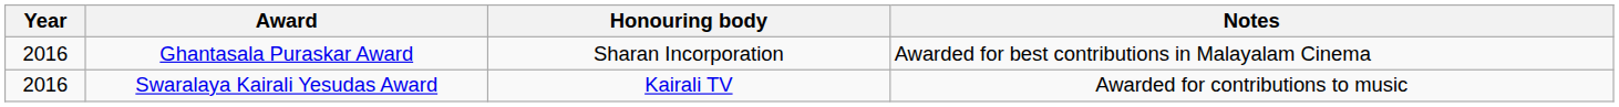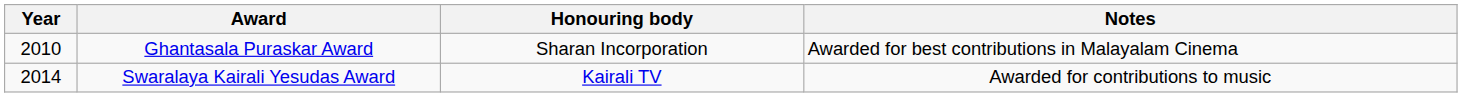Ghantasala Puraskar Award | Year: 2016 -> 2010
Swaralaya Kairali Yesudas Award | Year: 2016 -> 2014
